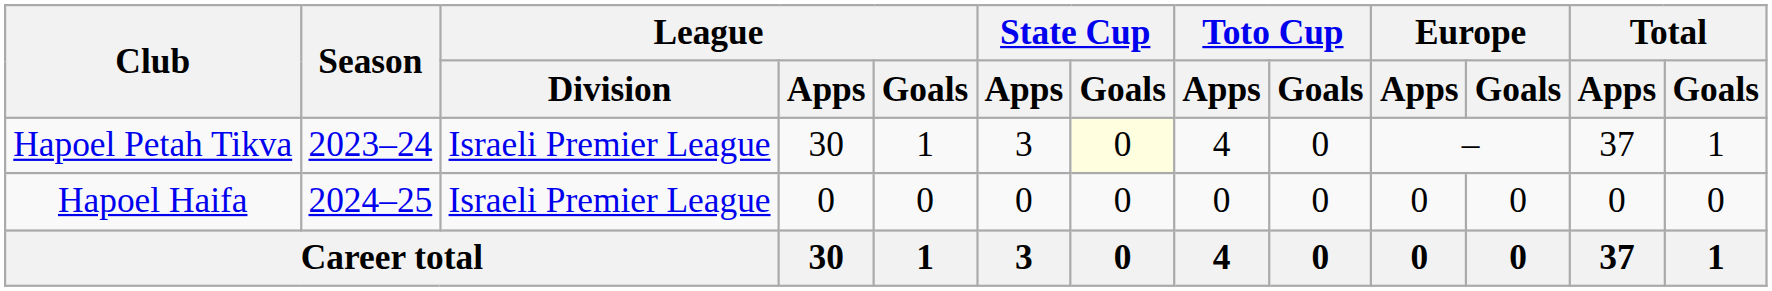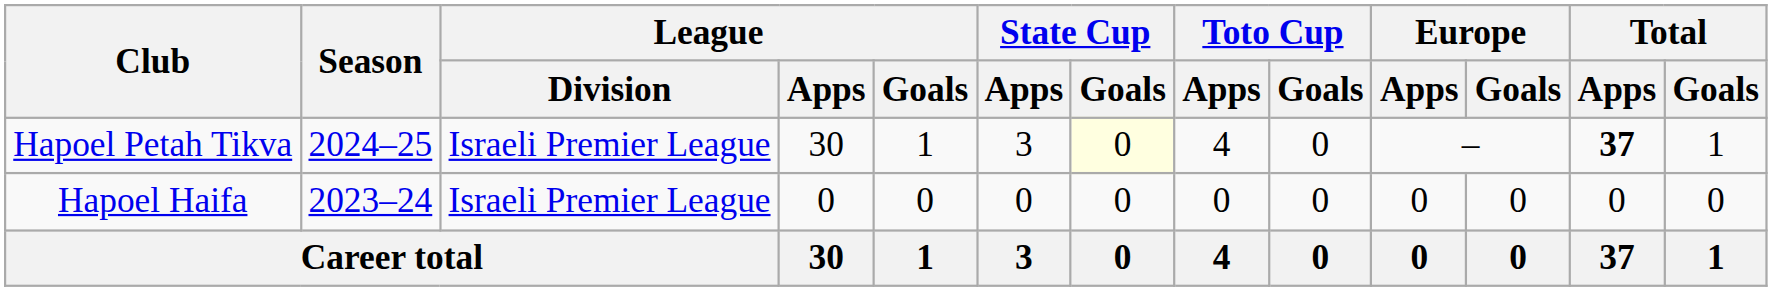Hapoel Petah Tikva | Season: 2023–24 -> 2024–25
Hapoel Petah Tikva | Total / Apps: normal -> bold
Hapoel Haifa | Season: 2024–25 -> 2023–24
